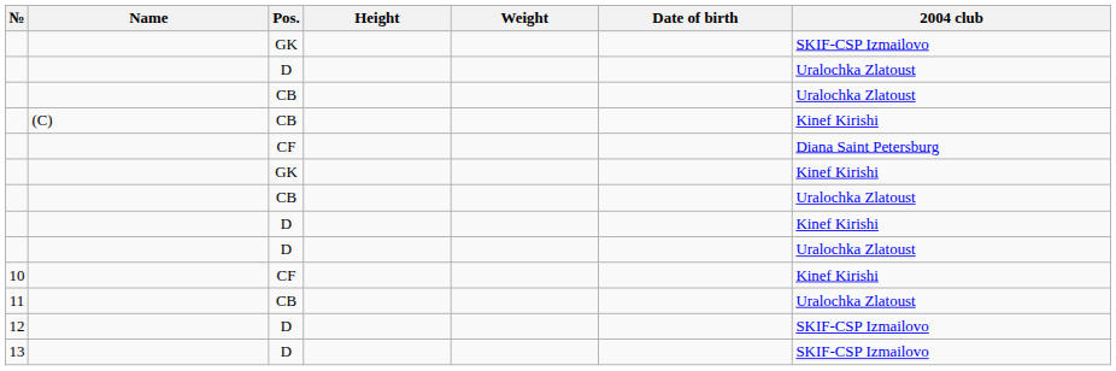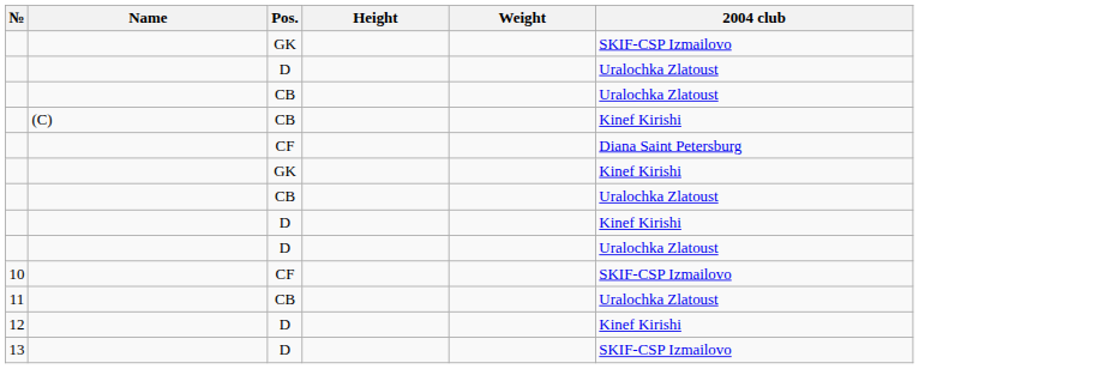- column: Date of birth
10 | 2004 club: Kinef Kirishi -> SKIF-CSP Izmailovo
12 | 2004 club: SKIF-CSP Izmailovo -> Kinef Kirishi
